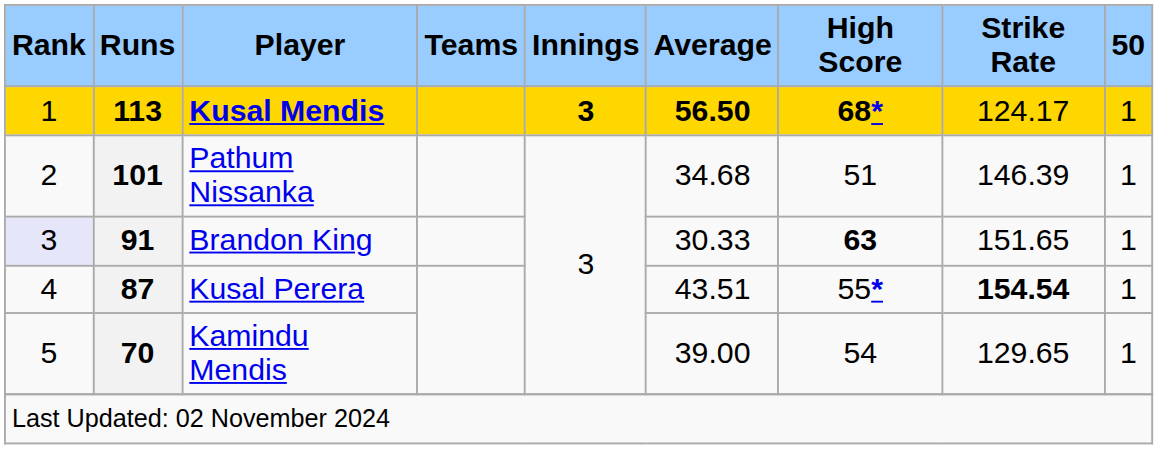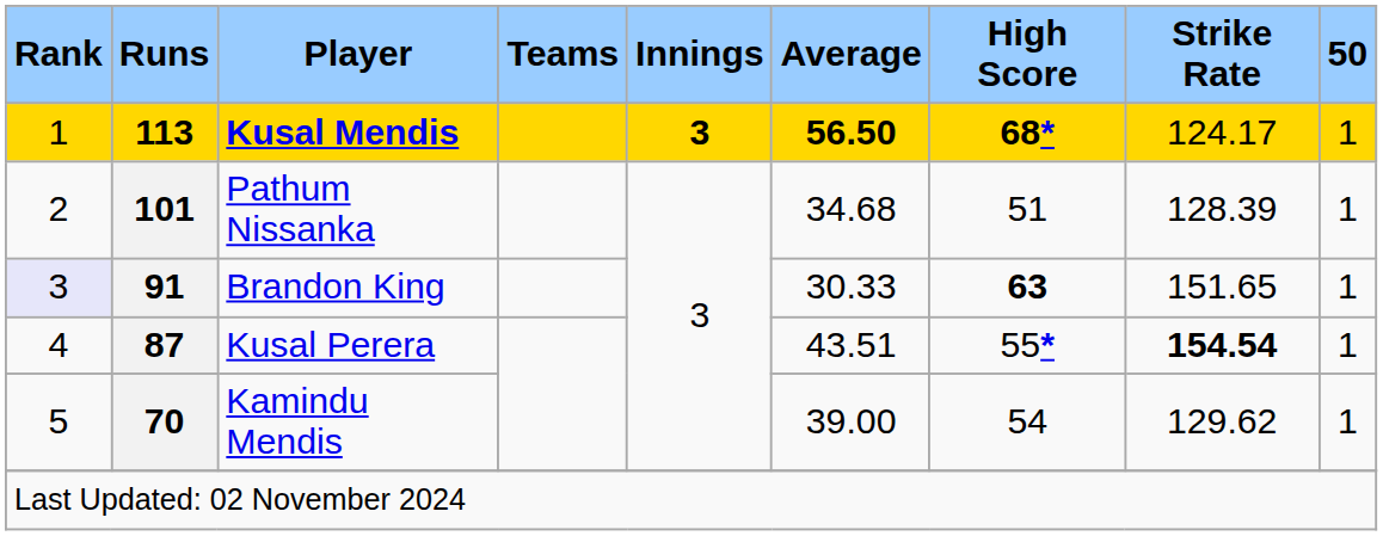Pathum Nissanka | Strike Rate: 146.39 -> 128.39
Kamindu Mendis | Strike Rate: 129.65 -> 129.62
